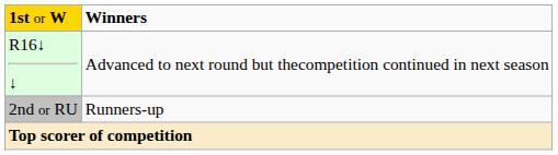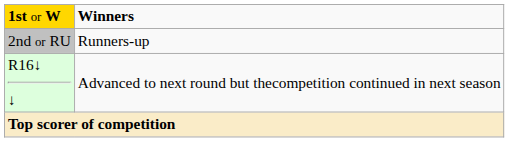rows swapped: 2nd or RU <-> R16↓ ↓
